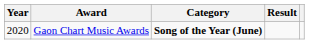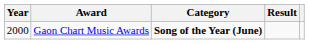Gaon Chart Music Awards | Year: 2020 -> 2000
